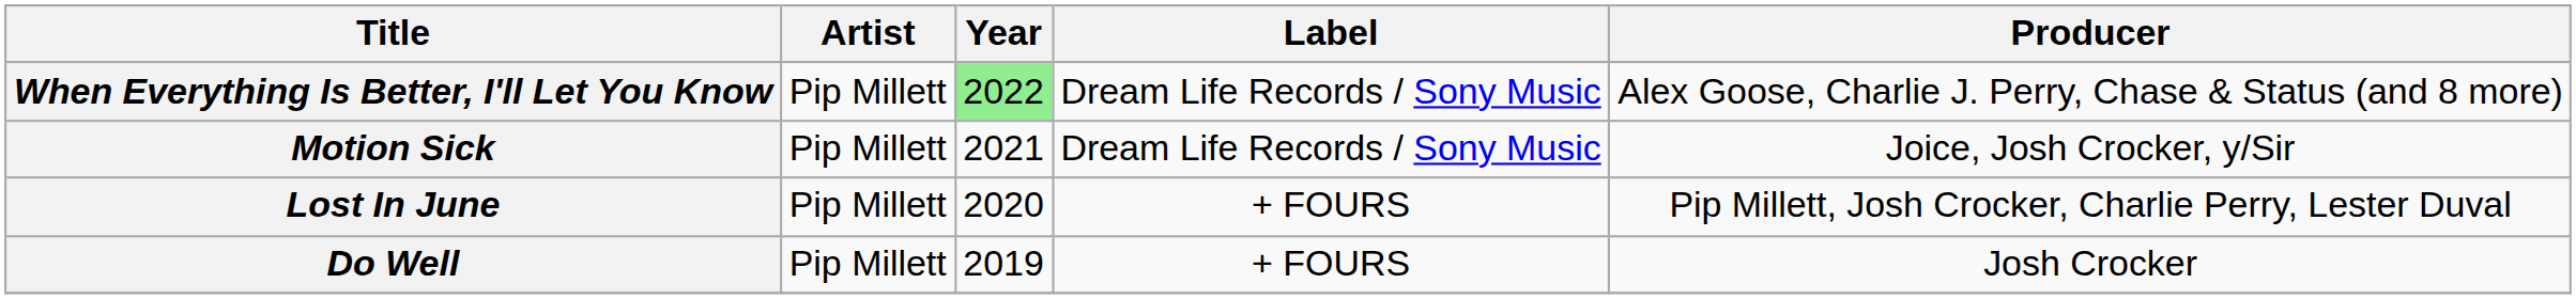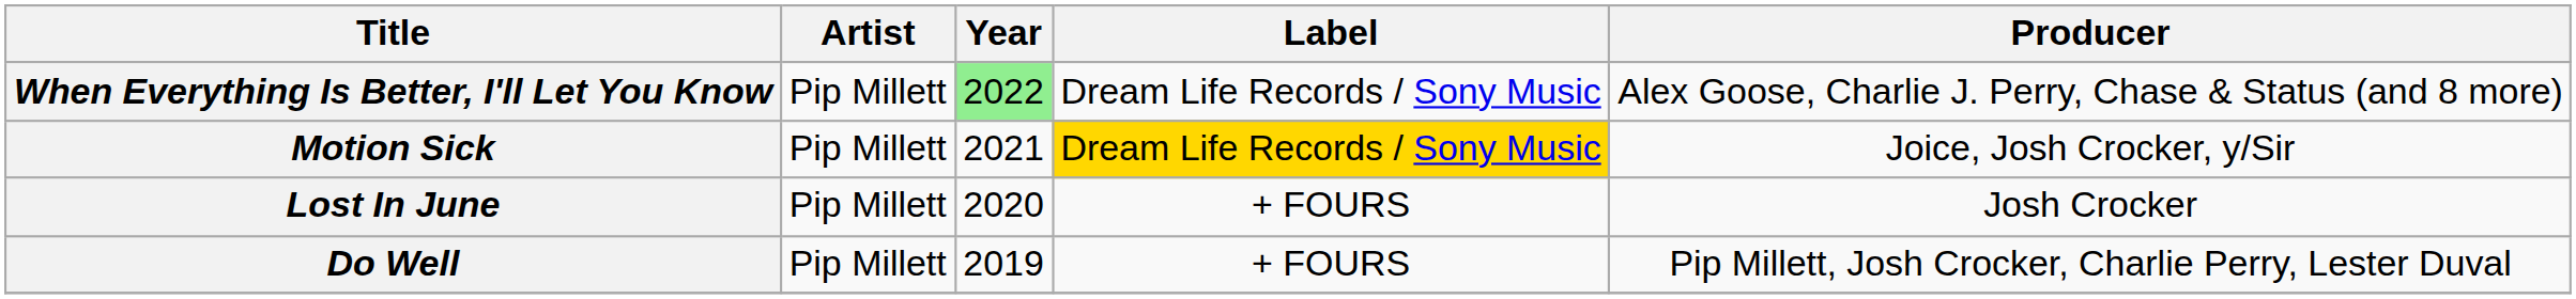Motion Sick | Label: no background -> gold background
Lost In June | Producer: Pip Millett, Josh Crocker, Charlie Perry, Lester Duval -> Josh Crocker
Do Well | Producer: Josh Crocker -> Pip Millett, Josh Crocker, Charlie Perry, Lester Duval
